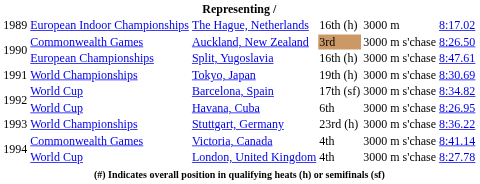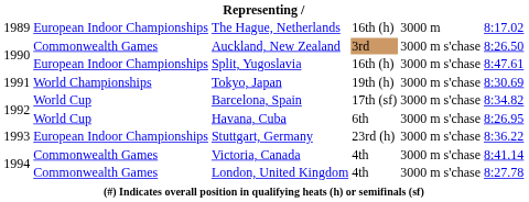Split, Yugoslavia | column 2: European Championships -> European Indoor Championships
Stuttgart, Germany | column 2: World Championships -> European Indoor Championships
London, United Kingdom | column 2: World Cup -> Commonwealth Games
